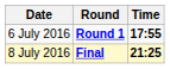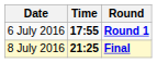columns swapped: Time <-> Round
